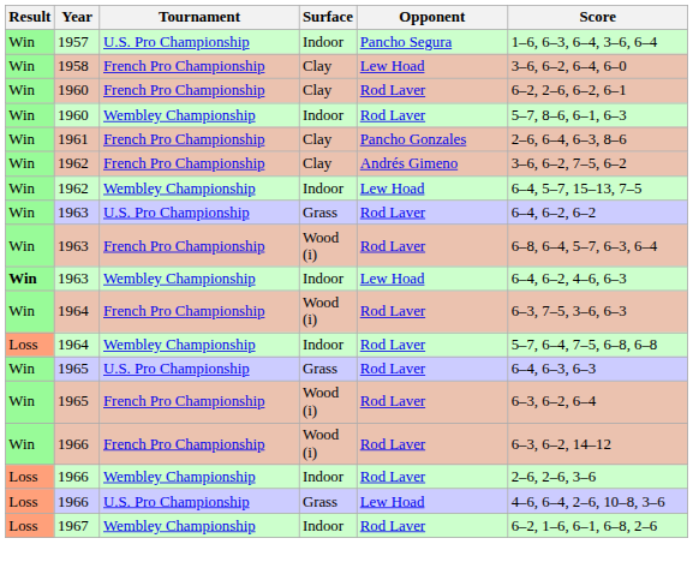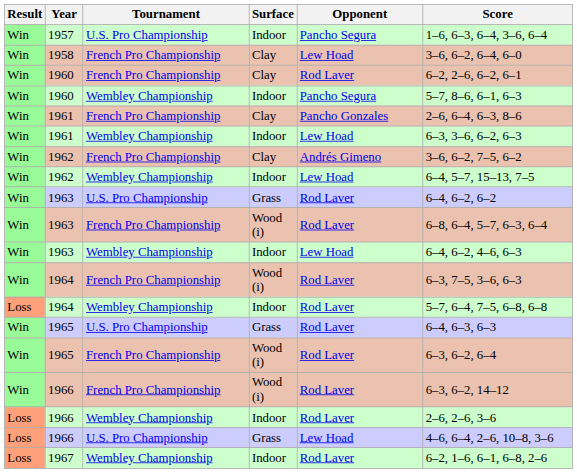1960 / Indoor | Opponent: Rod Laver -> Pancho Segura
+ row: Win | 1961 | Wembley Championship | Indoor | Lew Hoad | 6–3, 3–6, 6–2, 6–3
1963 / Indoor | Result: bold -> normal
